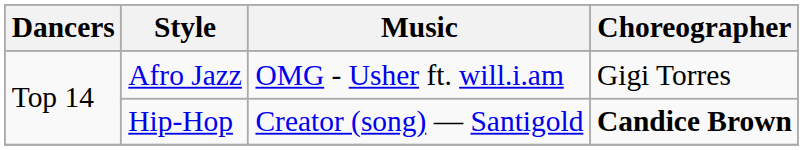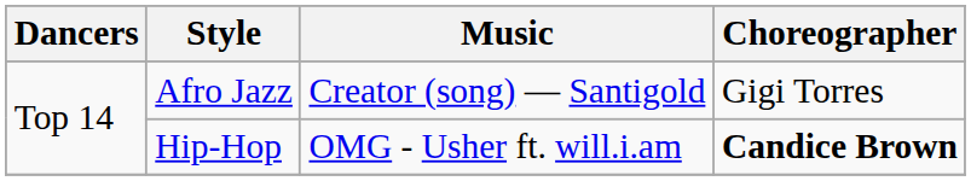Afro Jazz | Music: OMG - Usher ft. will.i.am -> Creator (song) — Santigold
Hip-Hop | Music: Creator (song) — Santigold -> OMG - Usher ft. will.i.am
